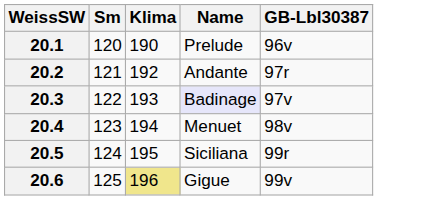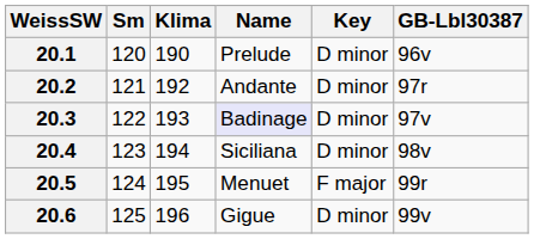+ column: Key | D minor | D minor | D minor | D minor | F major | D minor
20.4 | Name: Menuet -> Siciliana
20.5 | Name: Siciliana -> Menuet
20.6 | Klima: khaki background -> no background
